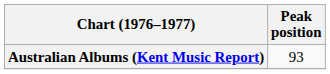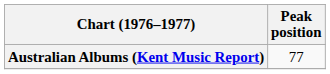Australian Albums (Kent Music Report) | Peak position: 93 -> 77
